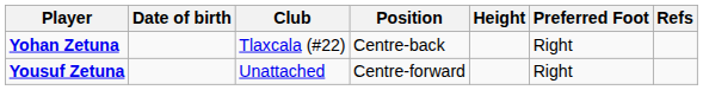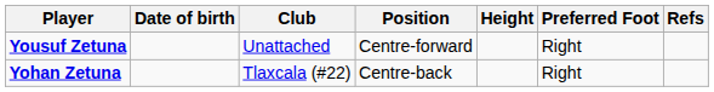rows swapped: Yohan Zetuna <-> Yousuf Zetuna
